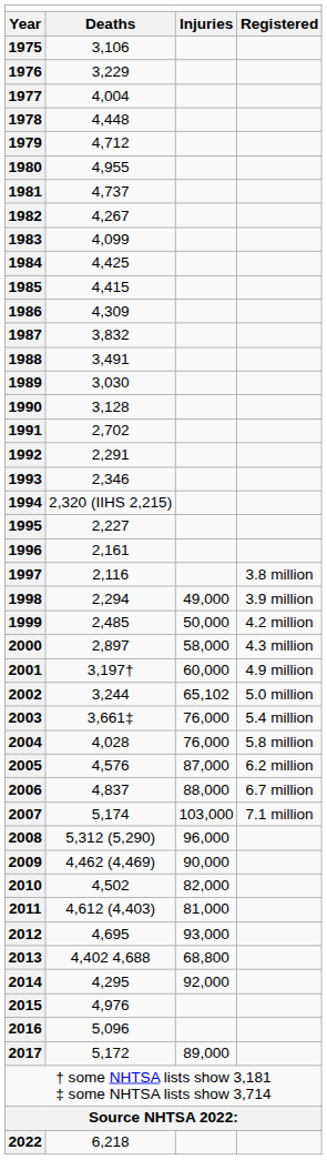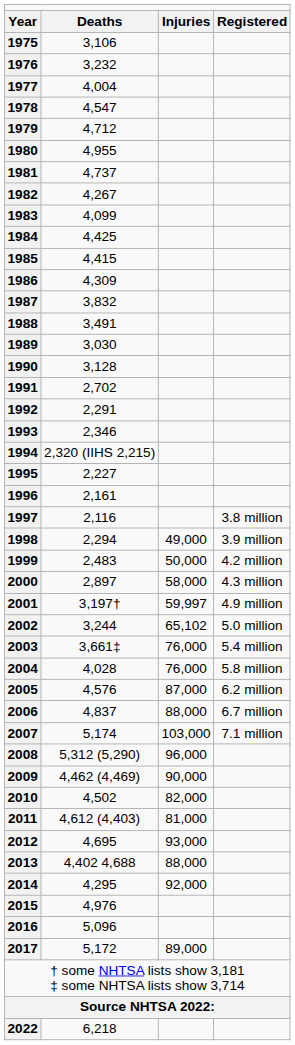1976 | column 2: 3,229 -> 3,232
1978 | column 2: 4,448 -> 4,547
1999 | column 2: 2,485 -> 2,483
2001 | column 3: 60,000 -> 59,997
2013 | column 3: 68,800 -> 88,000
